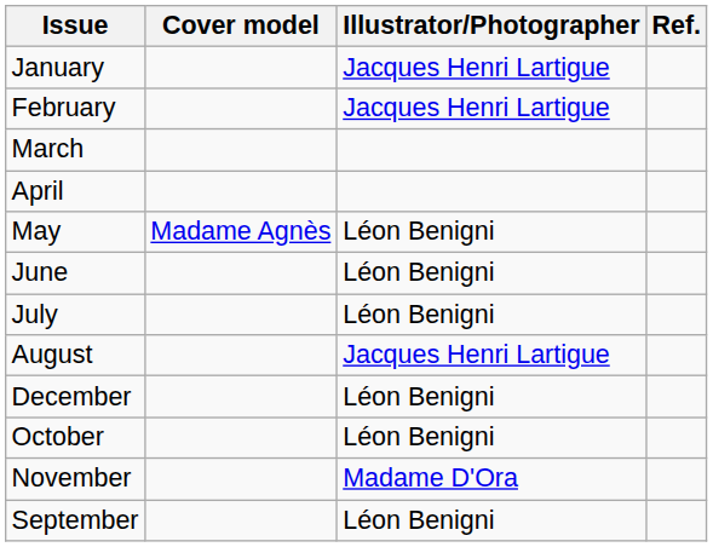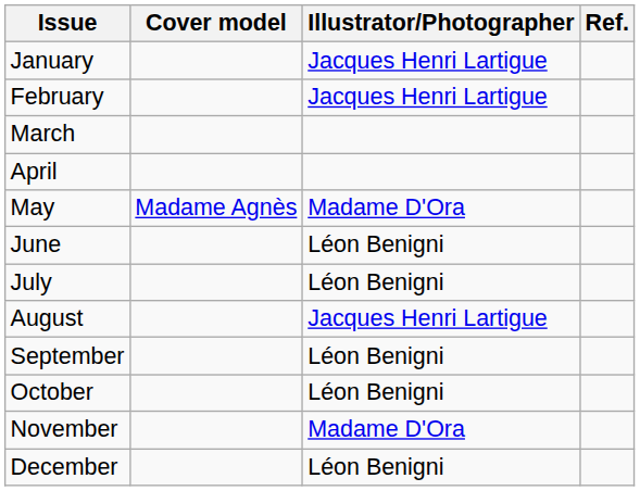May | Illustrator/Photographer: Léon Benigni -> Madame D'Ora
rows swapped: September <-> December
